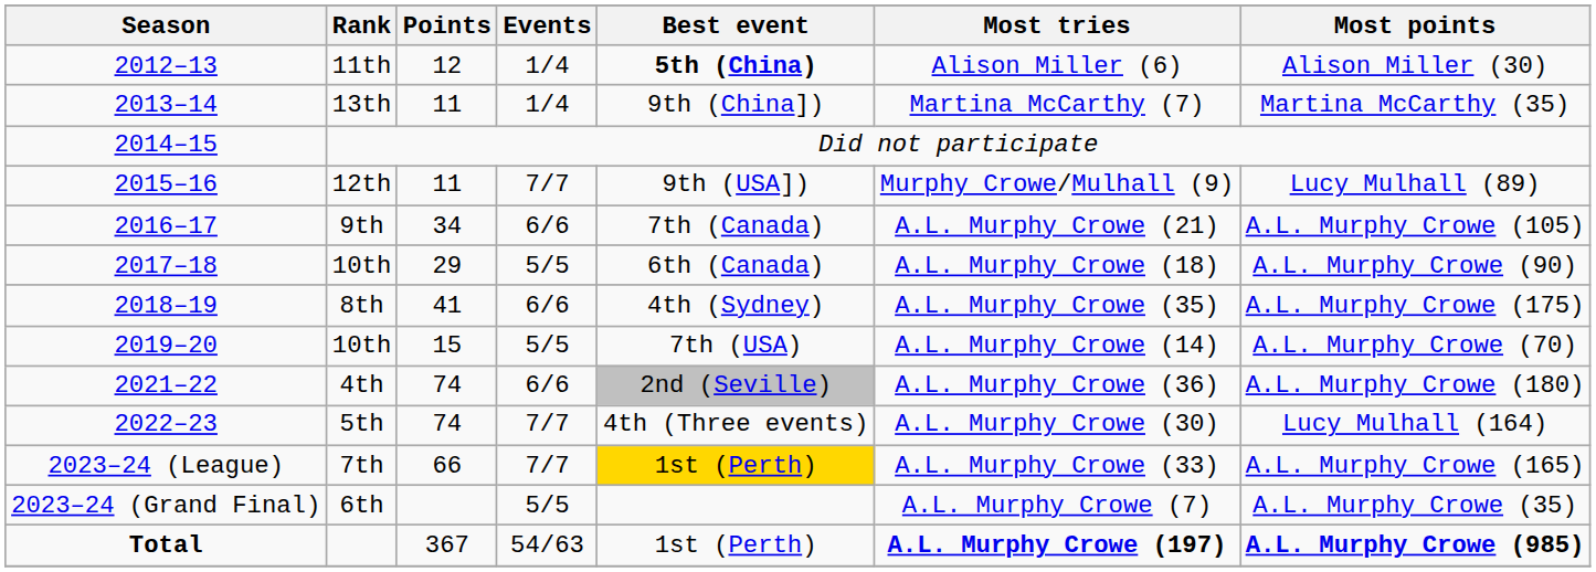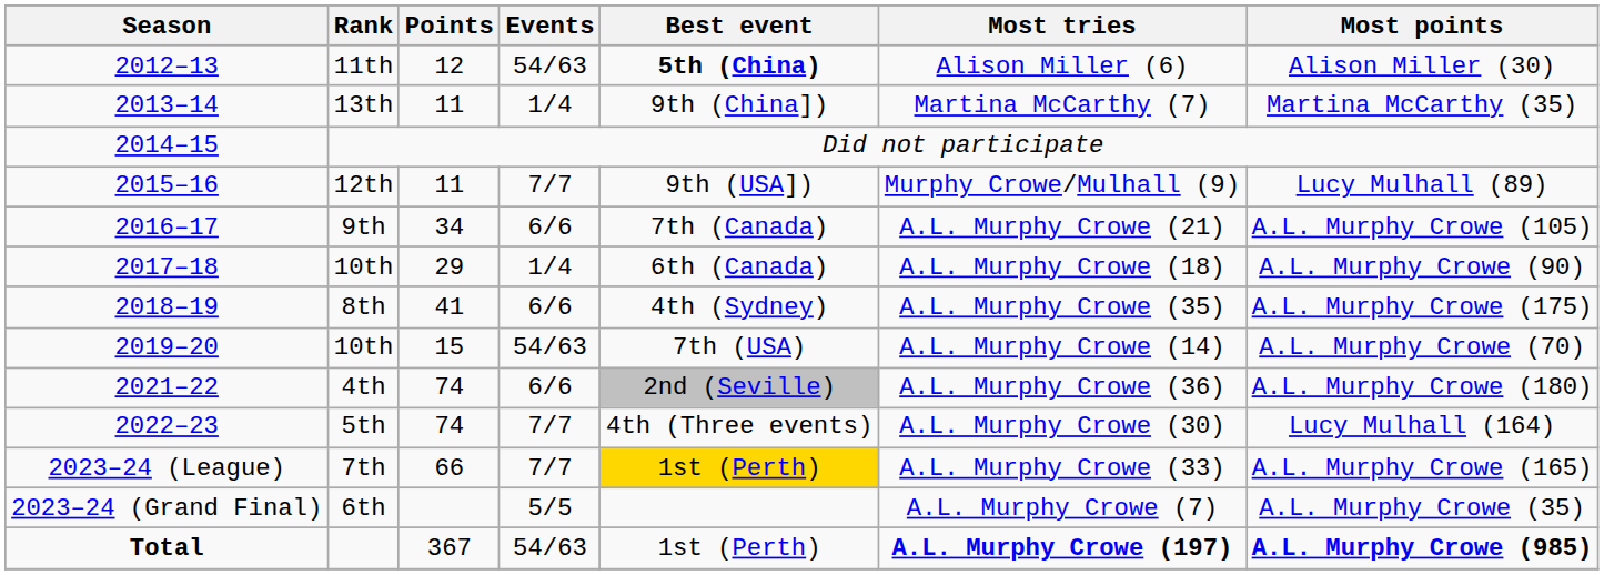11th | Events: 1/4 -> 54/63
2017–18 / 10th | Events: 5/5 -> 1/4
2019–20 / 10th | Events: 5/5 -> 54/63
